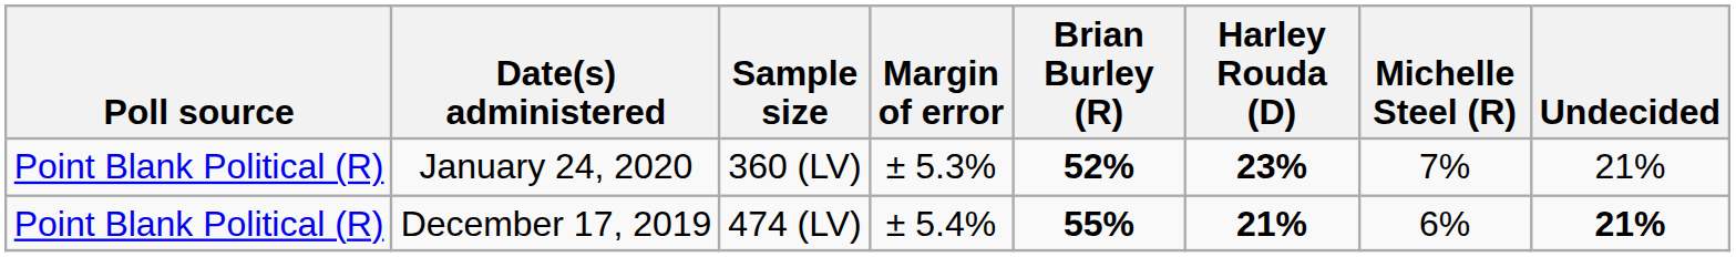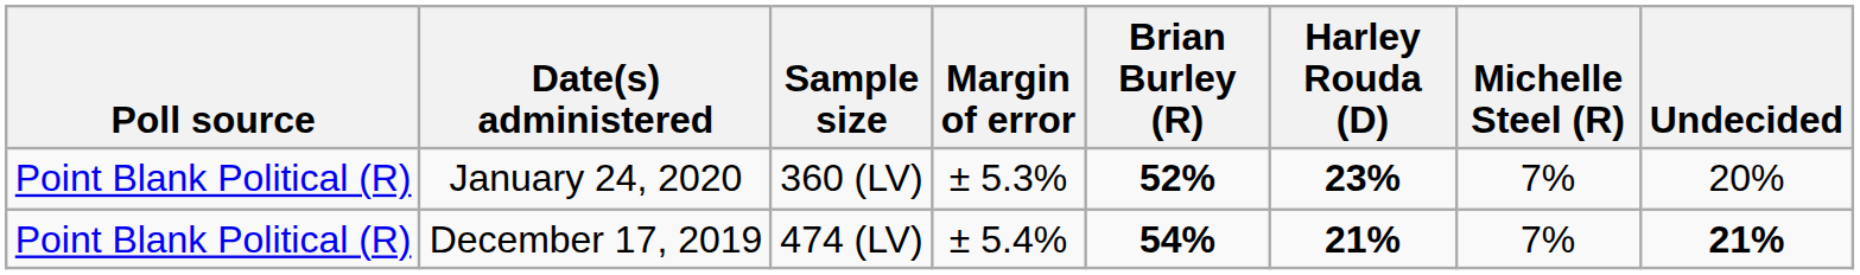January 24, 2020 | Undecided: 21% -> 20%
December 17, 2019 | Brian Burley (R): 55% -> 54%
December 17, 2019 | Michelle Steel (R): 6% -> 7%
